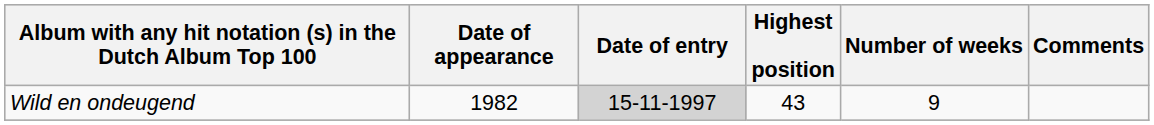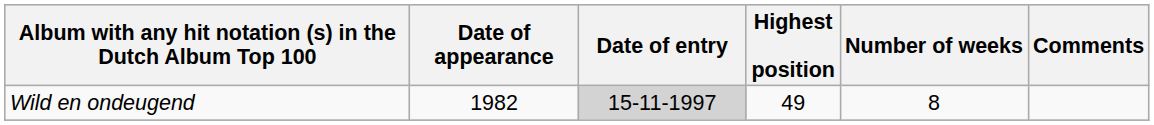Wild en ondeugend | Highest position: 43 -> 49
Wild en ondeugend | Number of weeks: 9 -> 8
